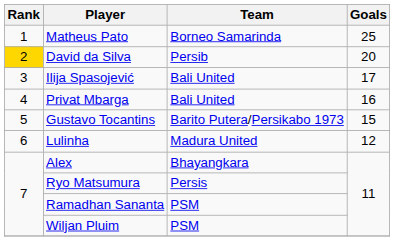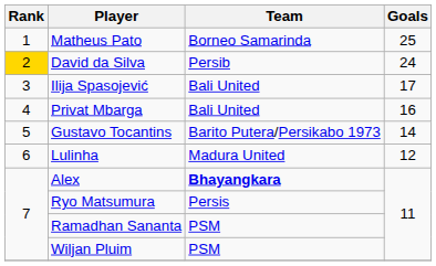David da Silva | Goals: 20 -> 24
Gustavo Tocantins | Goals: 15 -> 14
Alex | Team: normal -> bold
